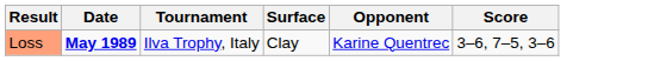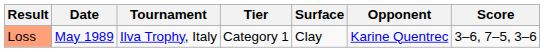+ column: Tier | Category 1
Loss | Date: bold -> normal
